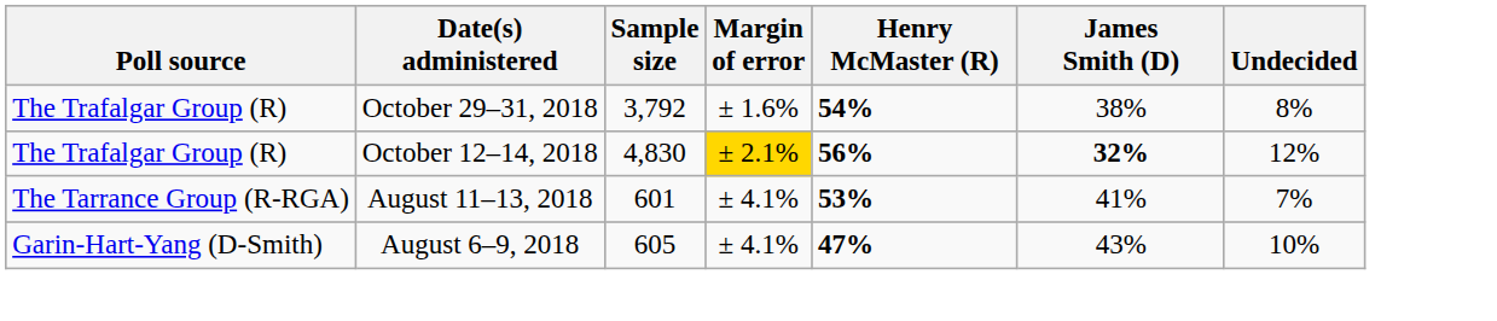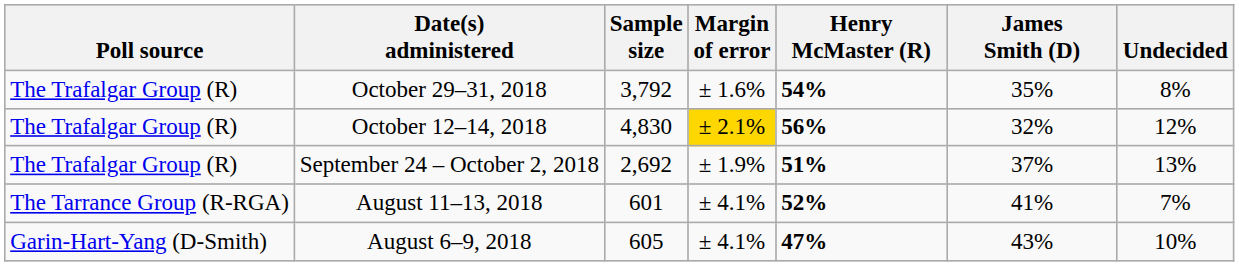October 29–31, 2018 | James Smith (D): 38% -> 35%
October 12–14, 2018 | James Smith (D): bold -> normal
+ row: The Trafalgar Group (R) | September 24 – October 2, 2018 | 2,692 | ± 1.9% | 51% | 37% | 13%
August 11–13, 2018 | Henry McMaster (R): 53% -> 52%
